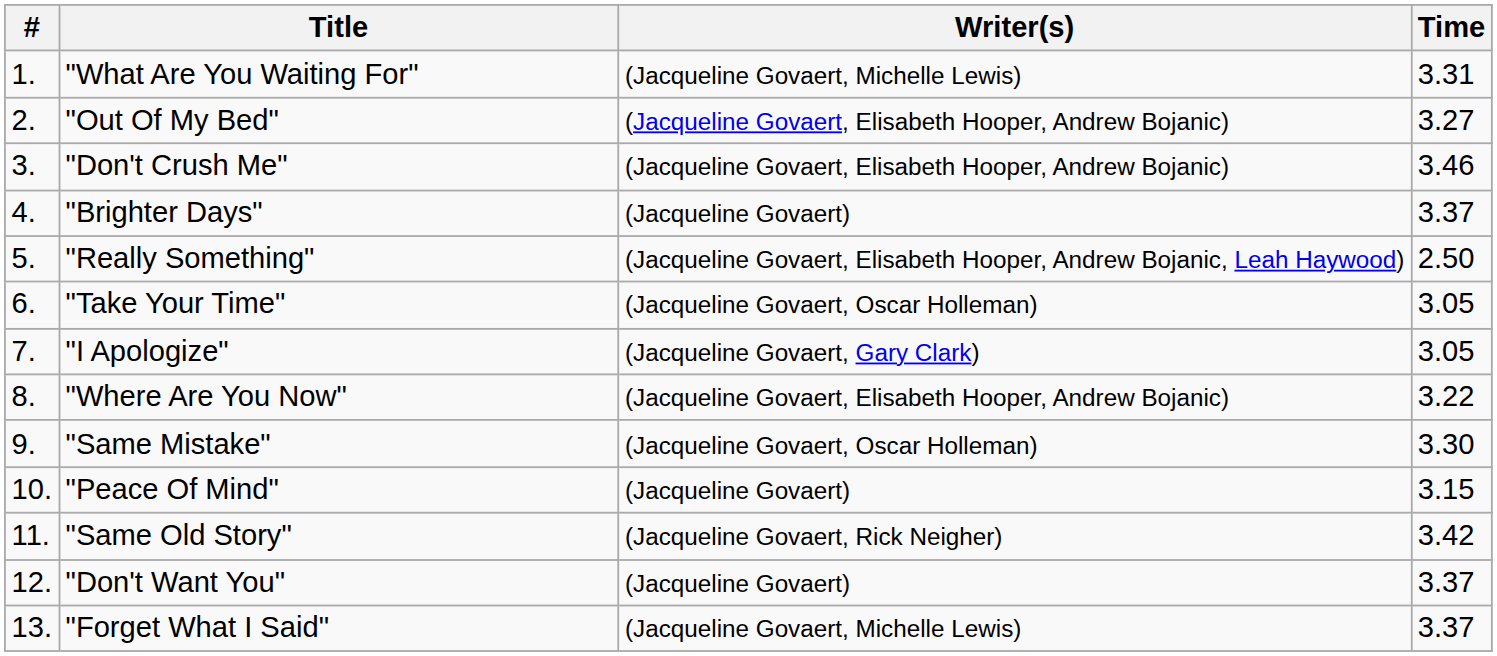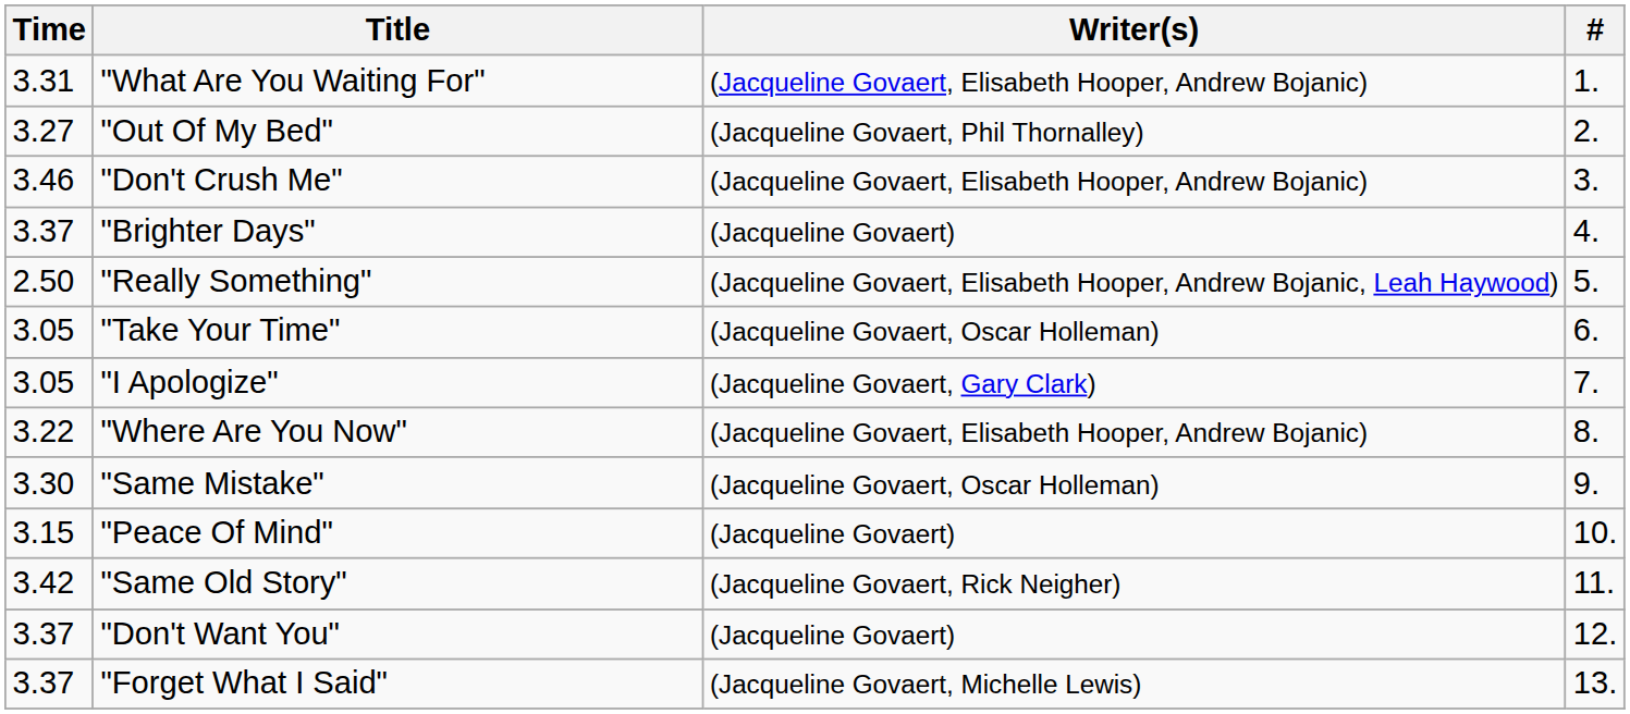columns swapped: # <-> Time
"What Are You Waiting For" | Writer(s): (Jacqueline Govaert, Michelle Lewis) -> (Jacqueline Govaert, Elisabeth Hooper, Andrew Bojanic)
"Out Of My Bed" | Writer(s): (Jacqueline Govaert, Elisabeth Hooper, Andrew Bojanic) -> (Jacqueline Govaert, Phil Thornalley)
